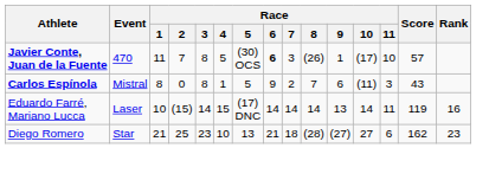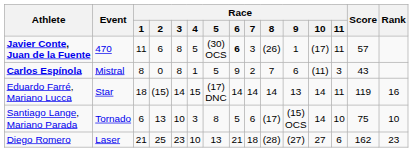Javier Conte, Juan de la Fuente | Race / 2: 7 -> 6
Javier Conte, Juan de la Fuente | Race / 11: 10 -> 11
Eduardo Farré, Mariano Lucca | Event: Laser -> Star
Eduardo Farré, Mariano Lucca | Race / 1: 10 -> 18
+ row: Santiago Lange, Mariano Parada | Tornado | 6 | 13 | 10 | 3 | 8 | 5 | 6 | (17) | (15) OCS | 14 | 10 | 75 | 10
Diego Romero | Event: Star -> Laser
